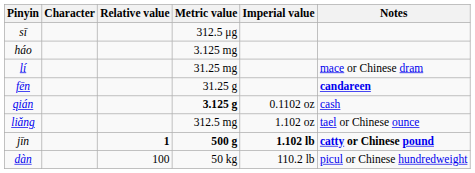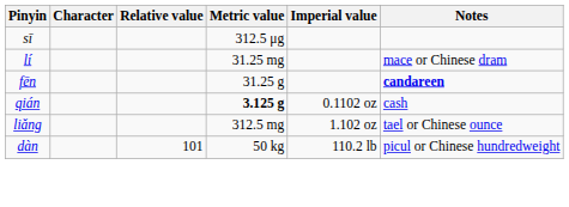- row: háo | 3.125 mg
- row: jīn | 1 | 500 g | 1.102 lb | catty or Chinese pound
dàn | Relative value: 100 -> 101
